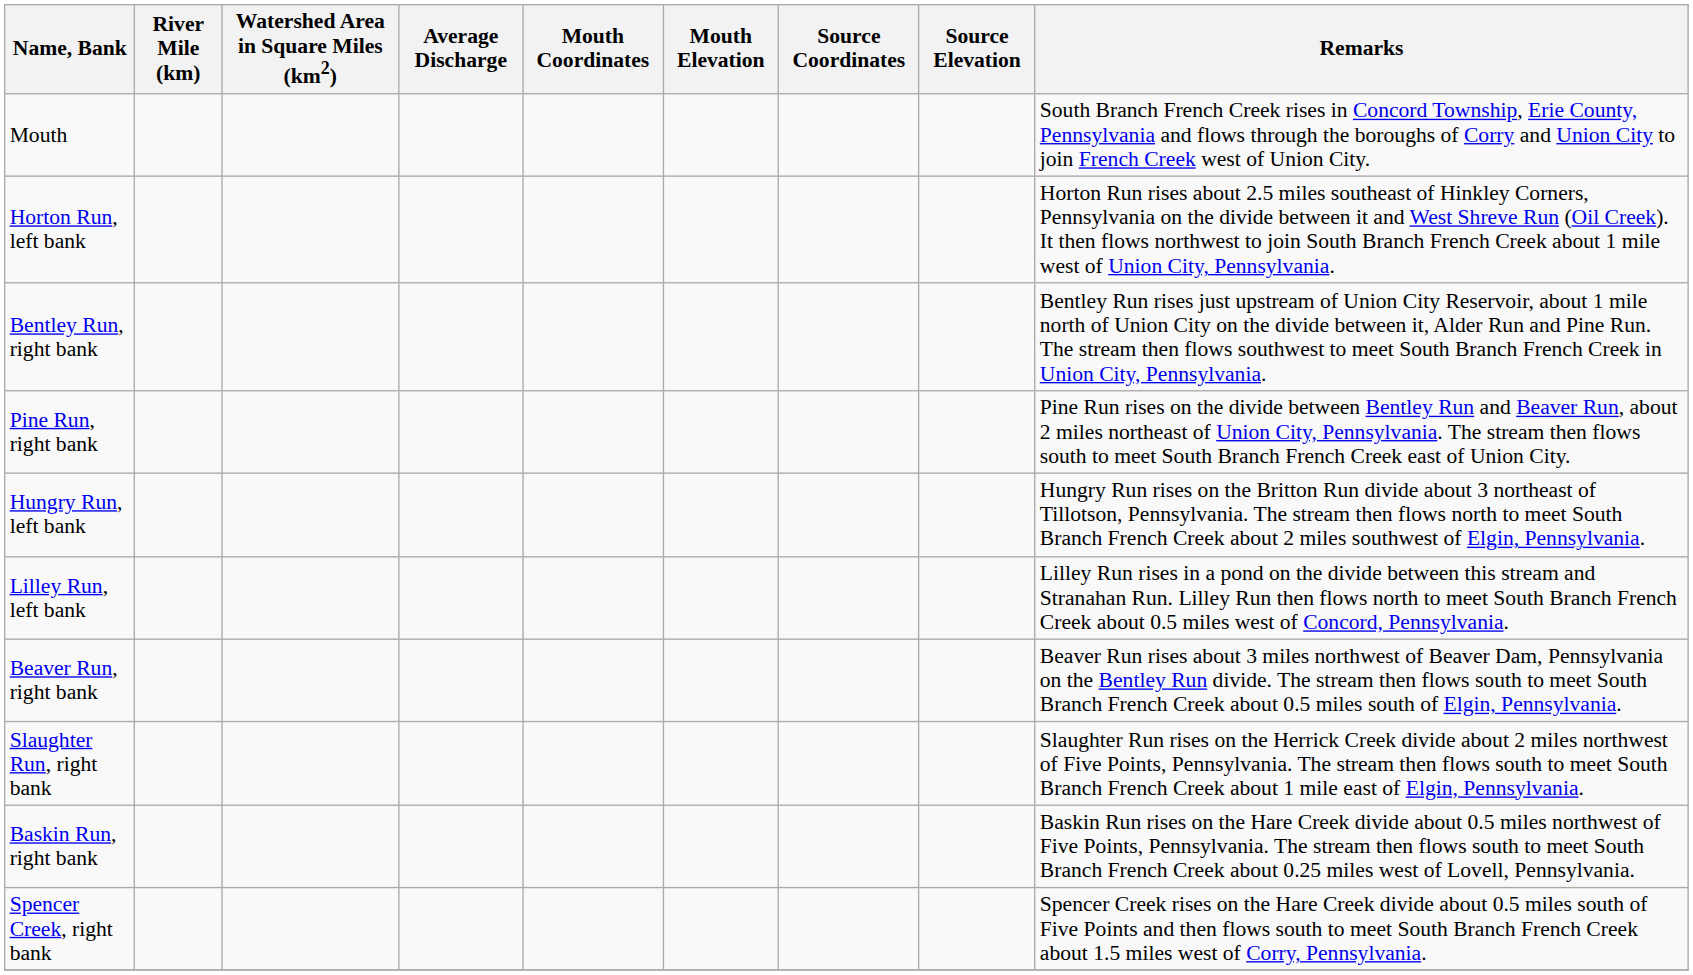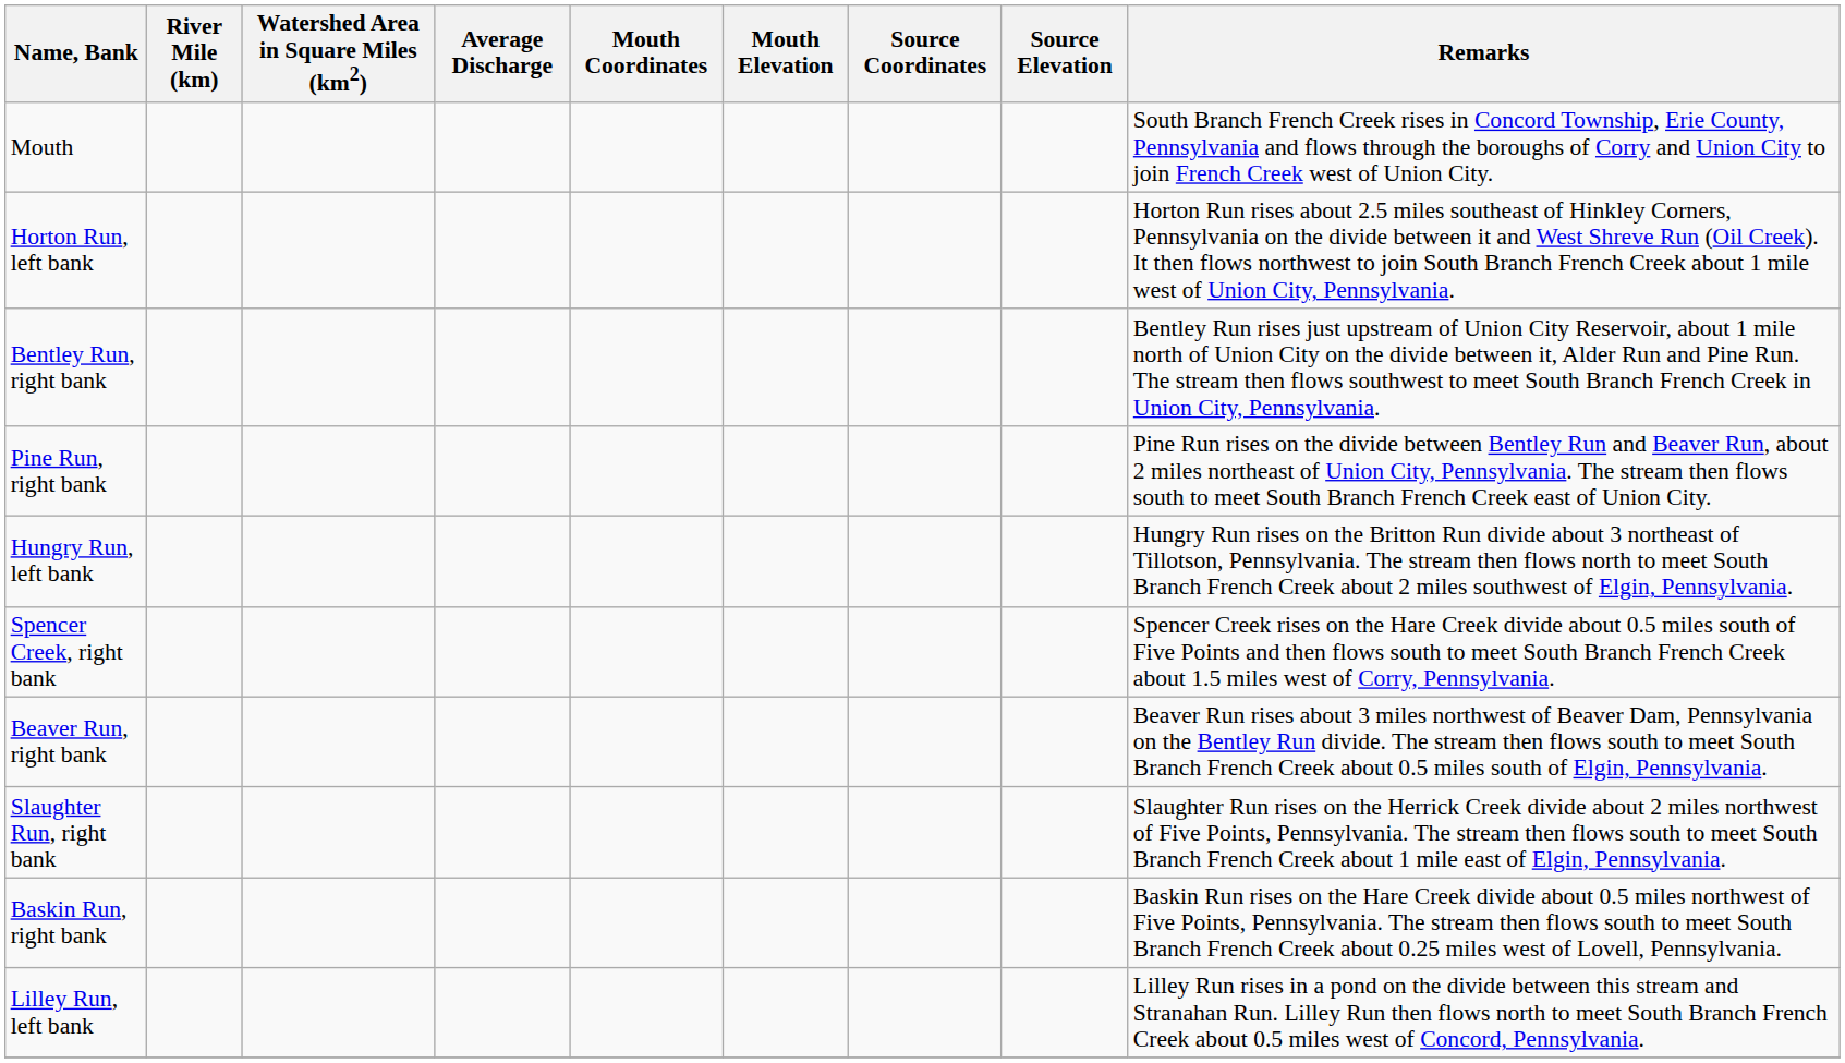rows swapped: Lilley Run, left bank <-> Spencer Creek, right bank
